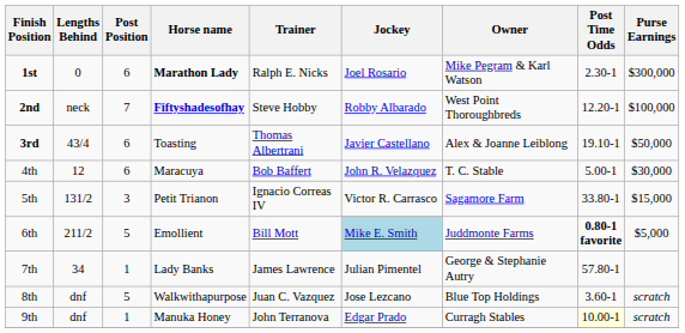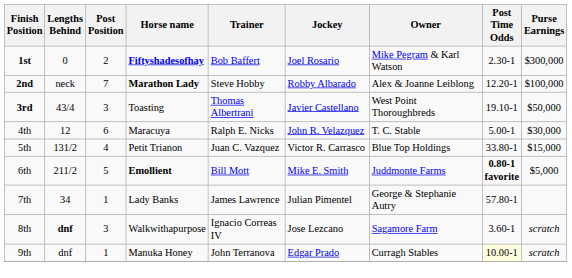1st | Post Position: 6 -> 2
1st | Horse name: Marathon Lady -> Fiftyshadesofhay
1st | Trainer: Ralph E. Nicks -> Bob Baffert
2nd | Horse name: Fiftyshadesofhay -> Marathon Lady
2nd | Owner: West Point Thoroughbreds -> Alex & Joanne Leiblong
3rd | Post Position: 6 -> 3
3rd | Owner: Alex & Joanne Leiblong -> West Point Thoroughbreds
4th | Trainer: Bob Baffert -> Ralph E. Nicks
5th | Post Position: 3 -> 4
5th | Trainer: Ignacio Correas IV -> Juan C. Vazquez
5th | Owner: Sagamore Farm -> Blue Top Holdings
6th | Horse name: normal -> bold
6th | Jockey: lightblue background -> no background
8th | Lengths Behind: normal -> bold
8th | Post Position: 5 -> 3
8th | Trainer: Juan C. Vazquez -> Ignacio Correas IV
8th | Owner: Blue Top Holdings -> Sagamore Farm
